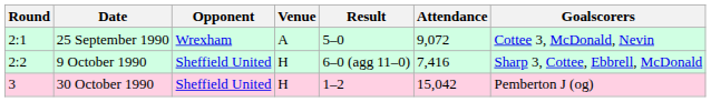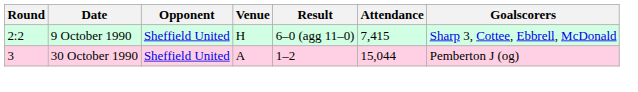- row: 2:1 | 25 September 1990 | Wrexham | A | 5–0 | 9,072 | Cottee 3, McDonald, Nevin
9 October 1990 | Attendance: 7,416 -> 7,415
30 October 1990 | Venue: H -> A
30 October 1990 | Attendance: 15,042 -> 15,044
